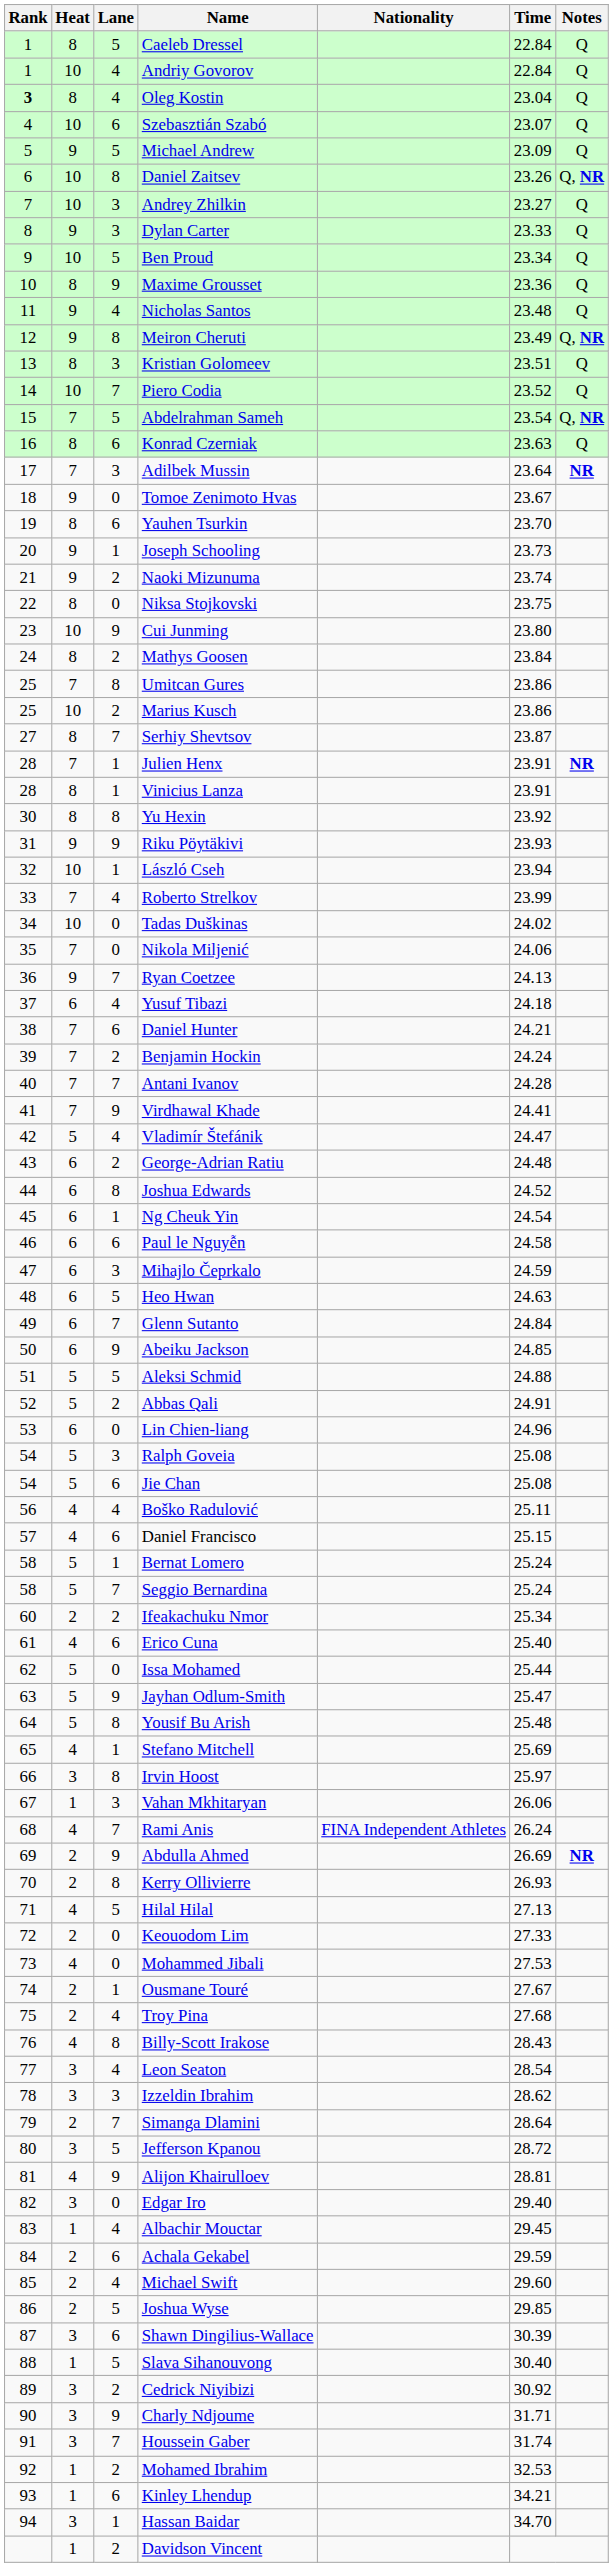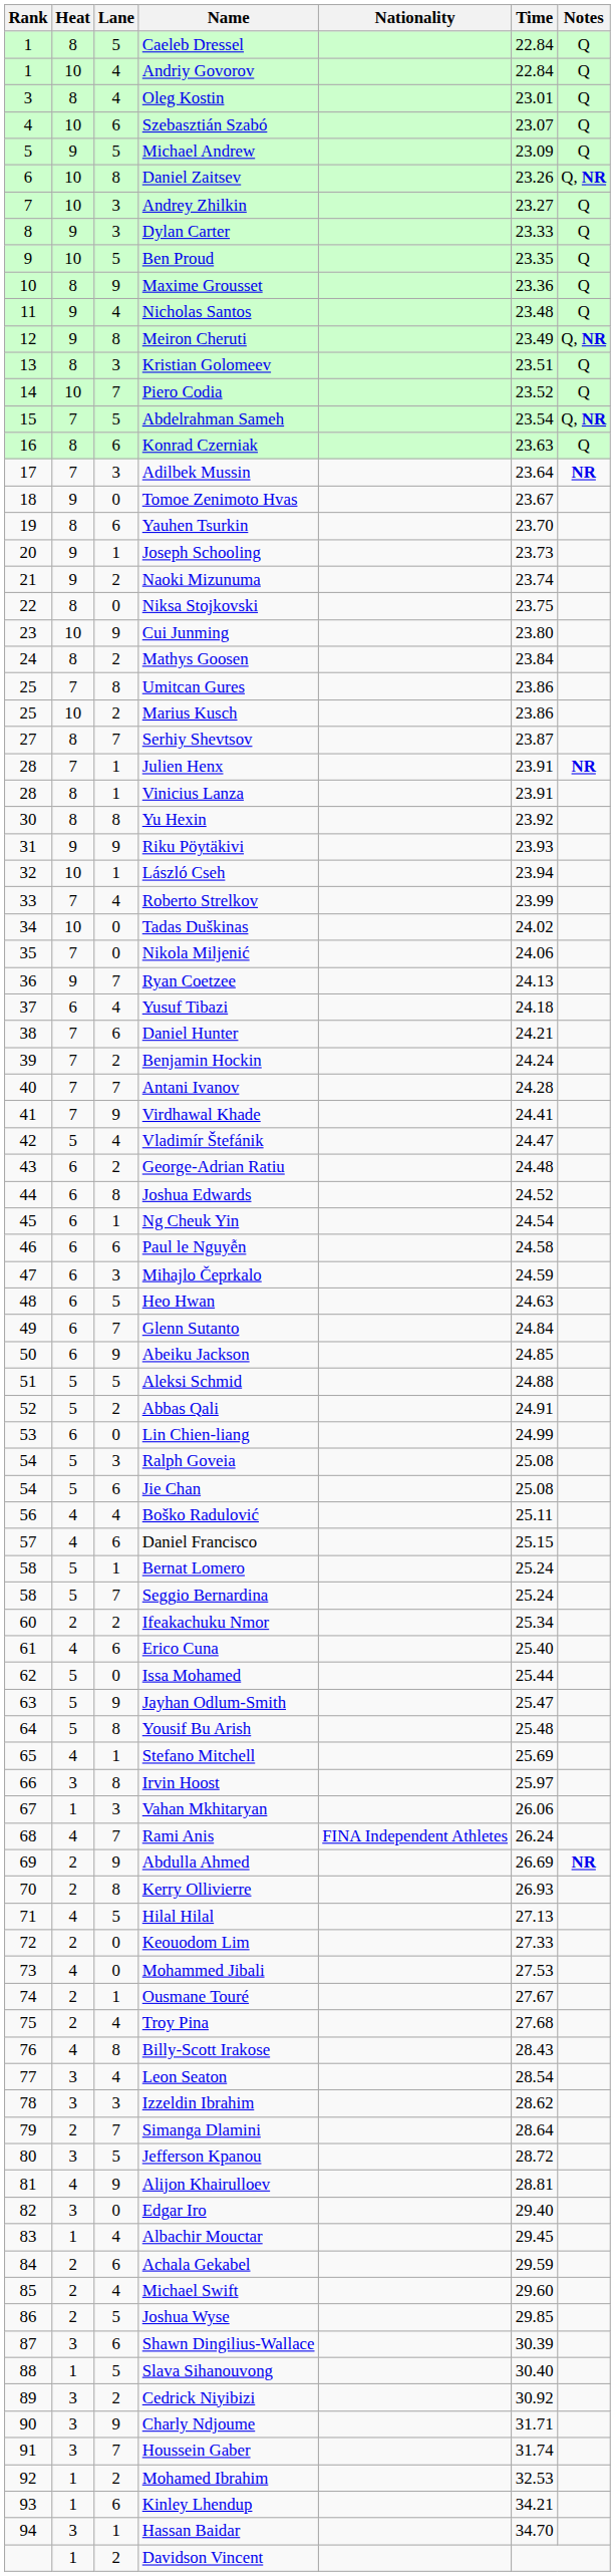Oleg Kostin | Rank: bold -> normal
Oleg Kostin | Time: 23.04 -> 23.01
Ben Proud | Time: 23.34 -> 23.35
Lin Chien-liang | Time: 24.96 -> 24.99
